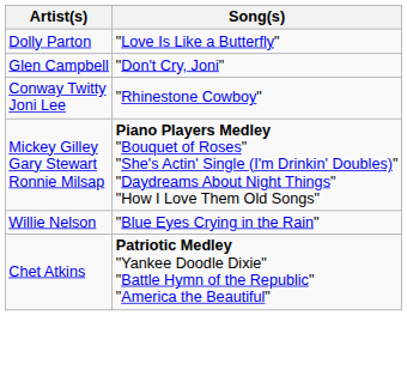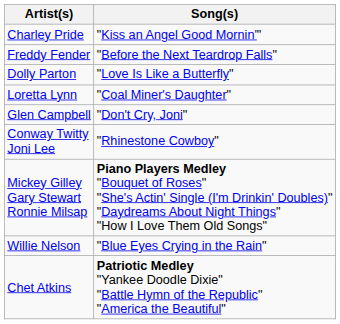+ row: Charley Pride | "Kiss an Angel Good Mornin'"
+ row: Freddy Fender | "Before the Next Teardrop Falls"
+ row: Loretta Lynn | "Coal Miner's Daughter"
